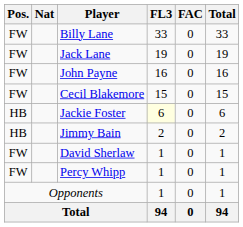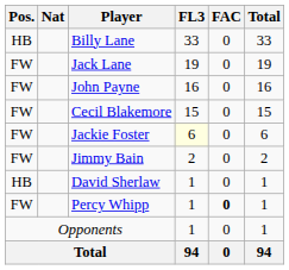Billy Lane | Pos.: FW -> HB
Jackie Foster | Pos.: HB -> FW
Jimmy Bain | Pos.: HB -> FW
David Sherlaw | Pos.: FW -> HB
Percy Whipp | FAC: normal -> bold
